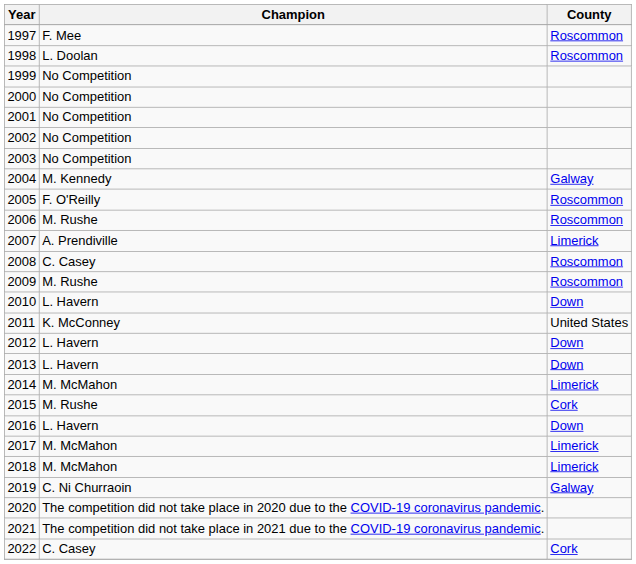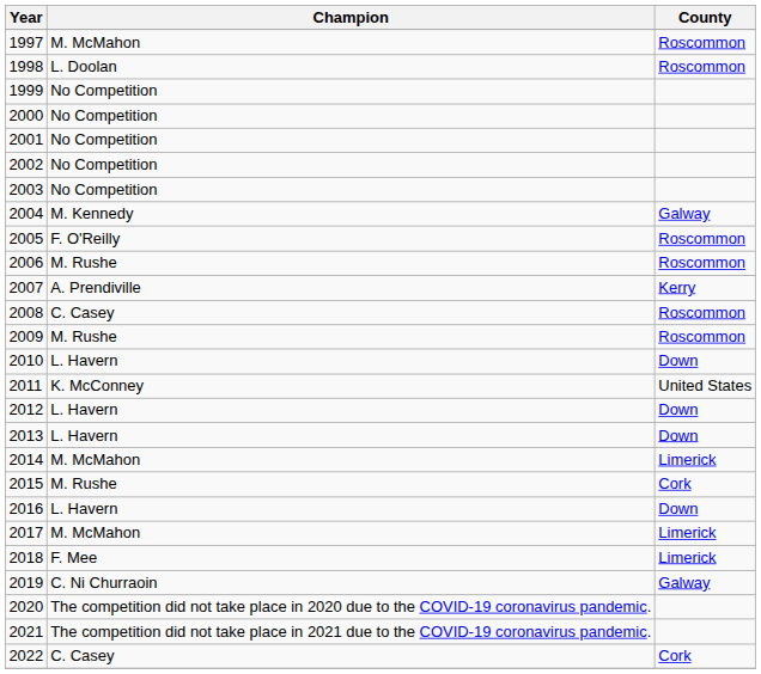1997 | Champion: F. Mee -> M. McMahon
2007 | County: Limerick -> Kerry
2018 | Champion: M. McMahon -> F. Mee
